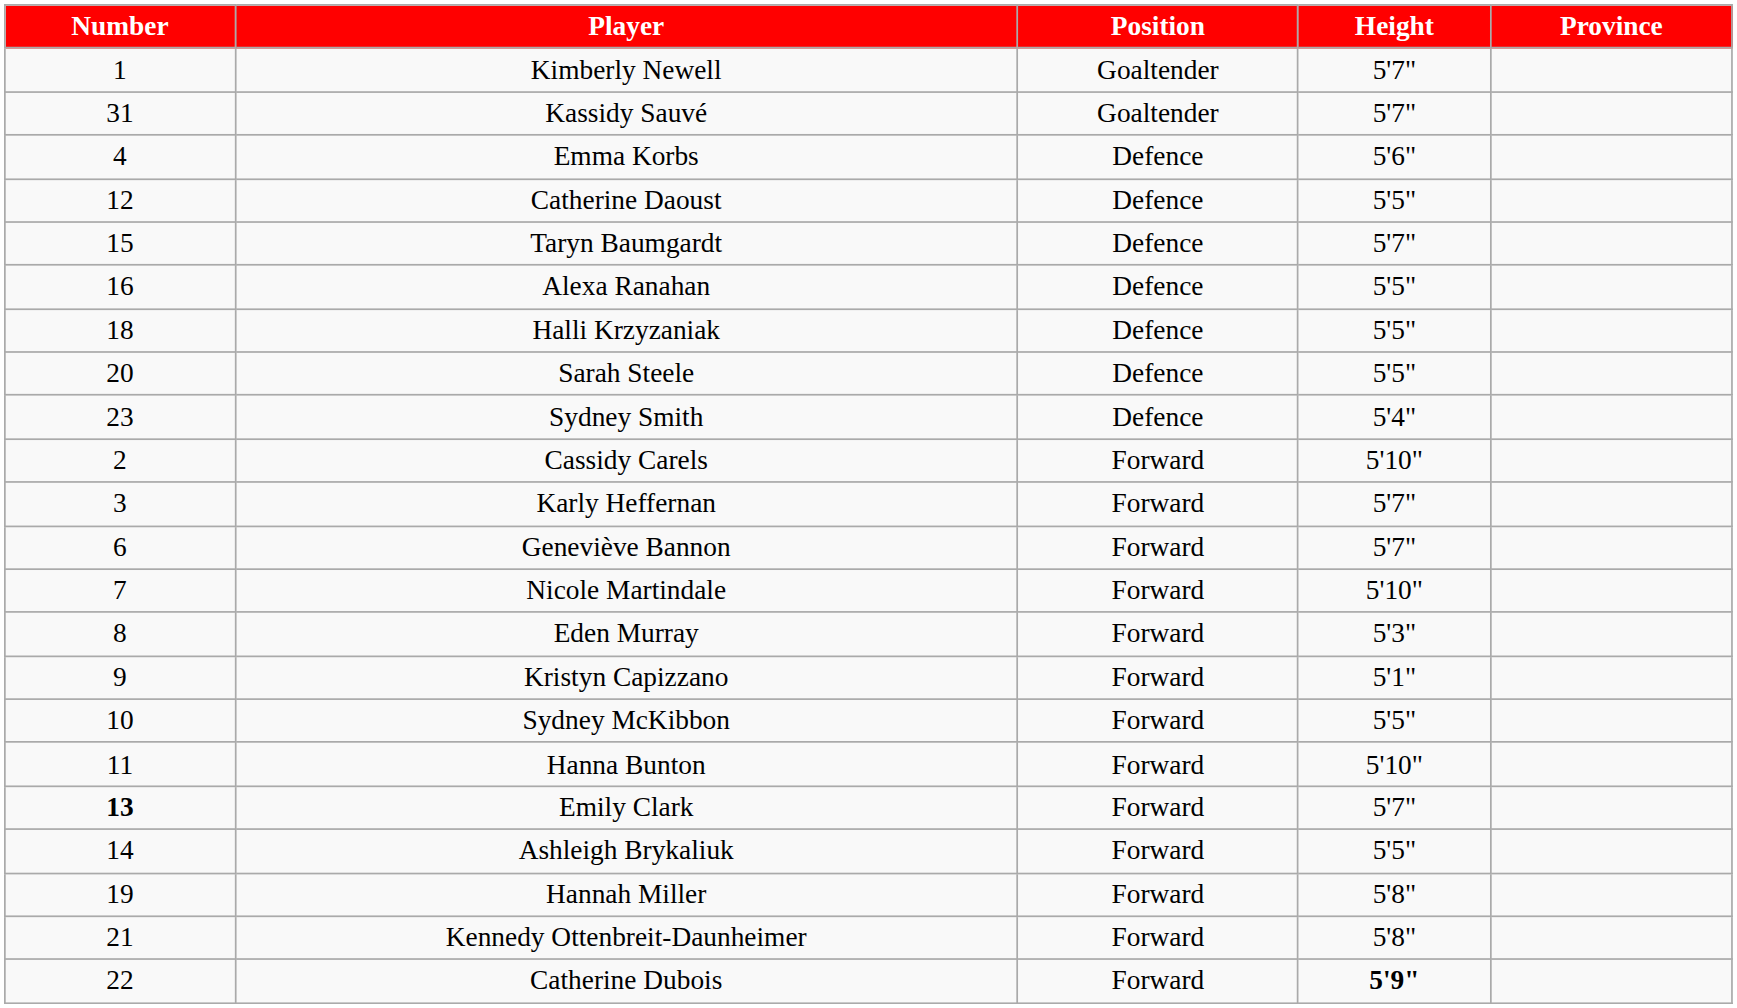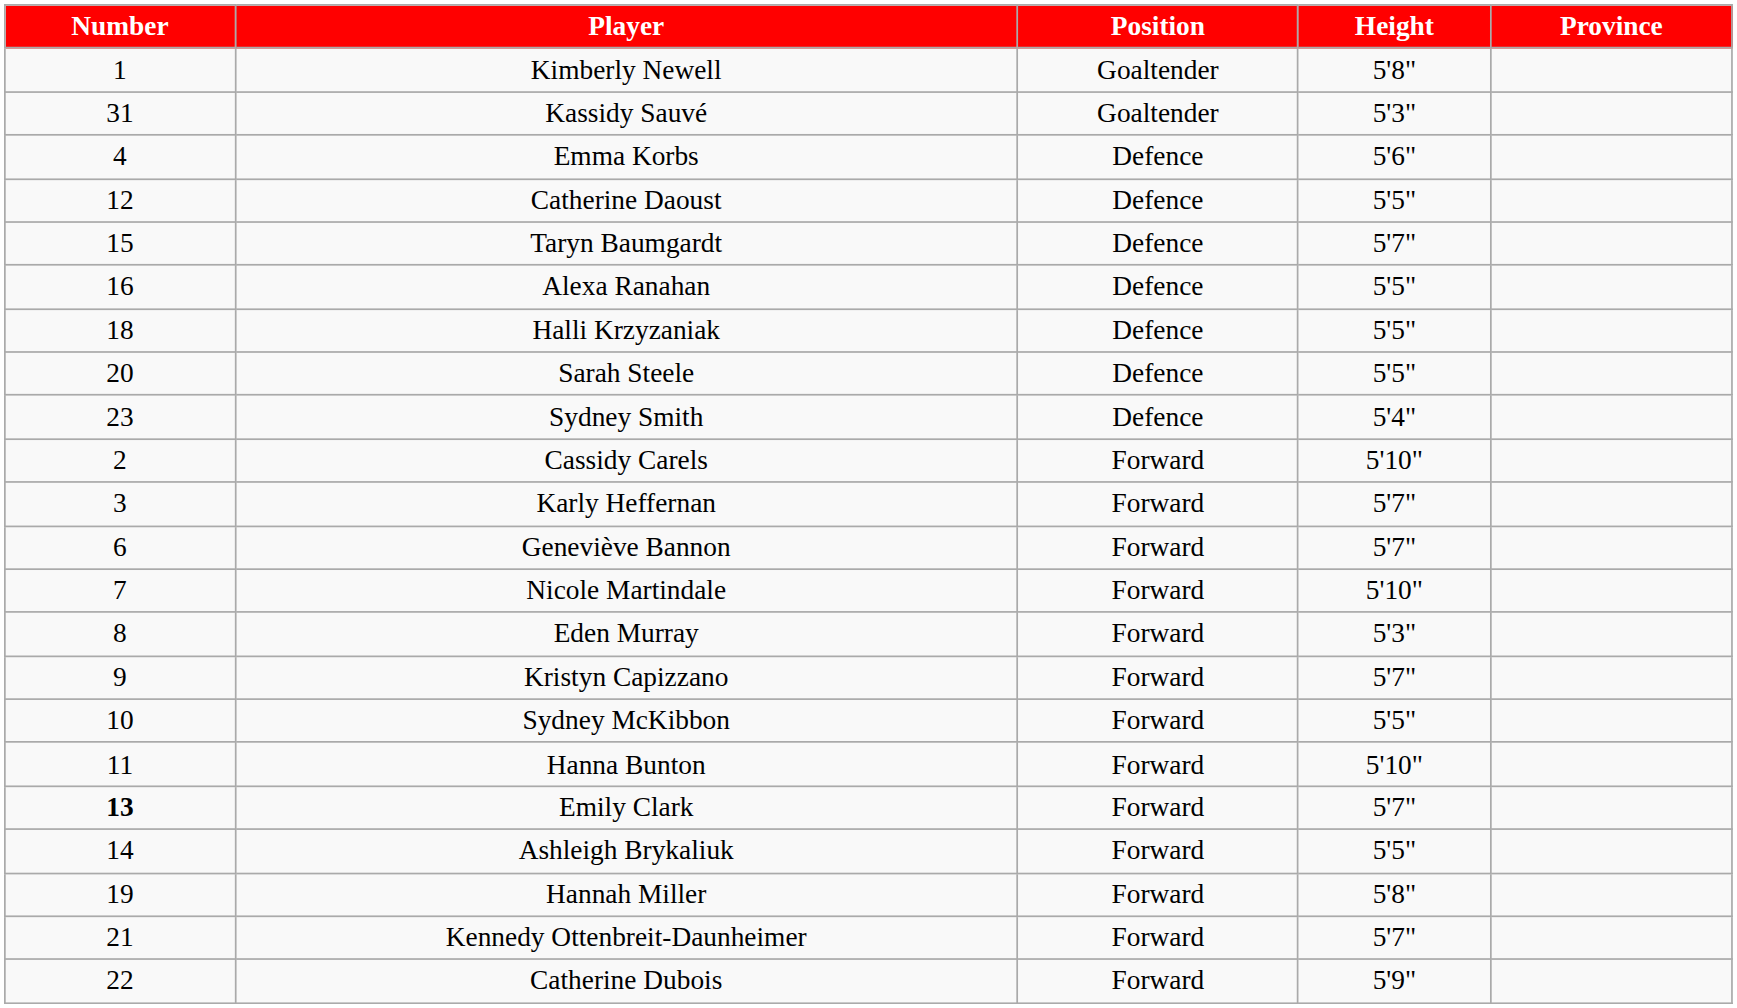Kimberly Newell | Height: 5'7" -> 5'8"
Kassidy Sauvé | Height: 5'7" -> 5'3"
Kristyn Capizzano | Height: 5'1" -> 5'7"
Kennedy Ottenbreit-Daunheimer | Height: 5'8" -> 5'7"
Catherine Dubois | Height: bold -> normal
